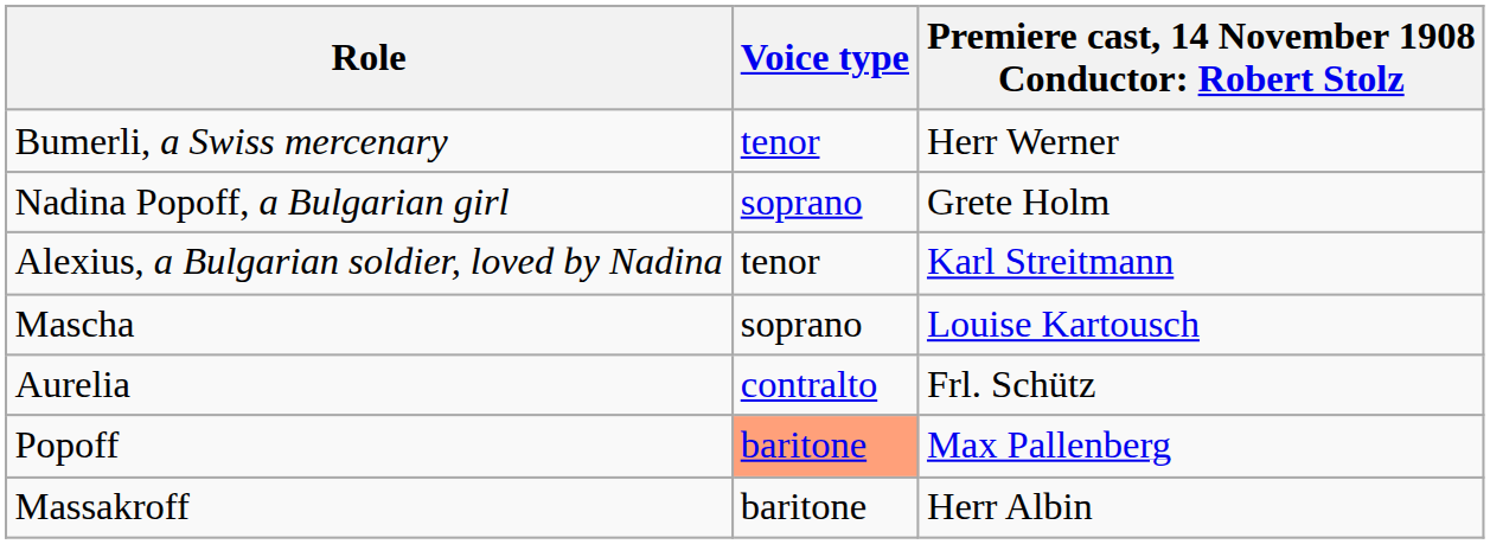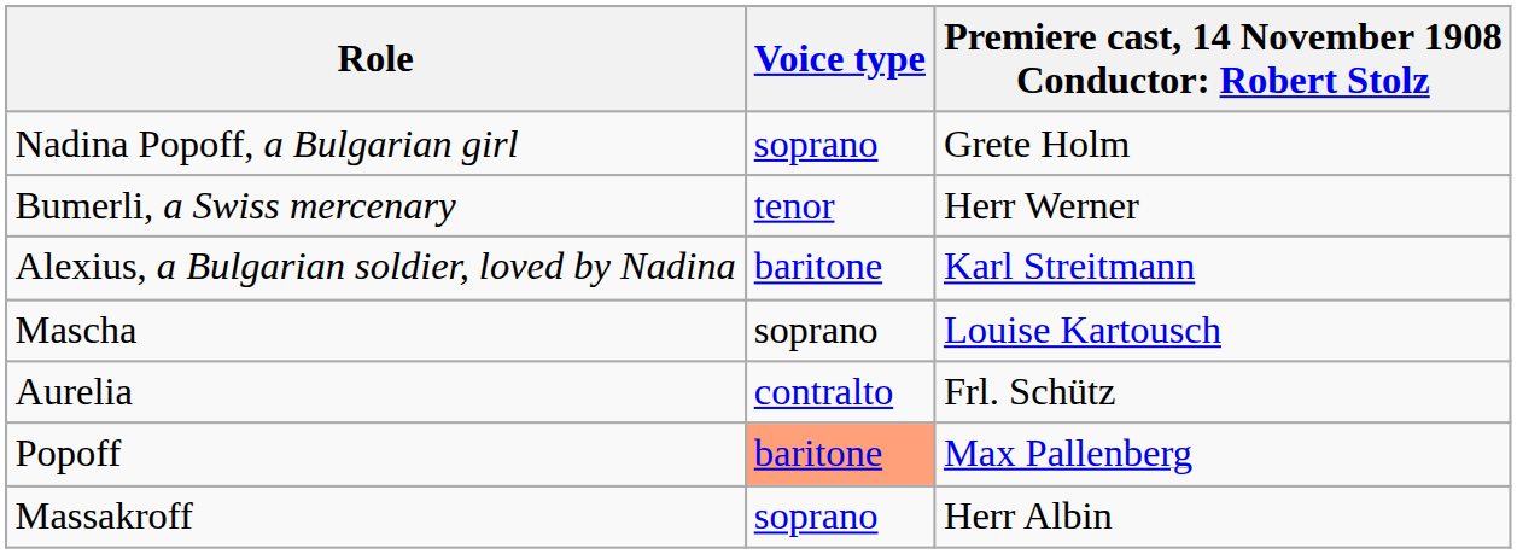rows swapped: Bumerli, a Swiss mercenary <-> Nadina Popoff, a Bulgarian girl
Alexius, a Bulgarian soldier, loved by Nadina | Voice type: tenor -> baritone
Massakroff | Voice type: baritone -> soprano
